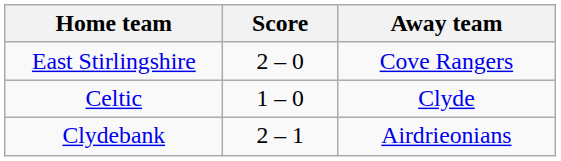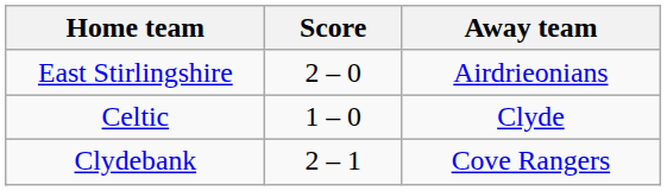East Stirlingshire | Away team: Cove Rangers -> Airdrieonians
Clydebank | Away team: Airdrieonians -> Cove Rangers
